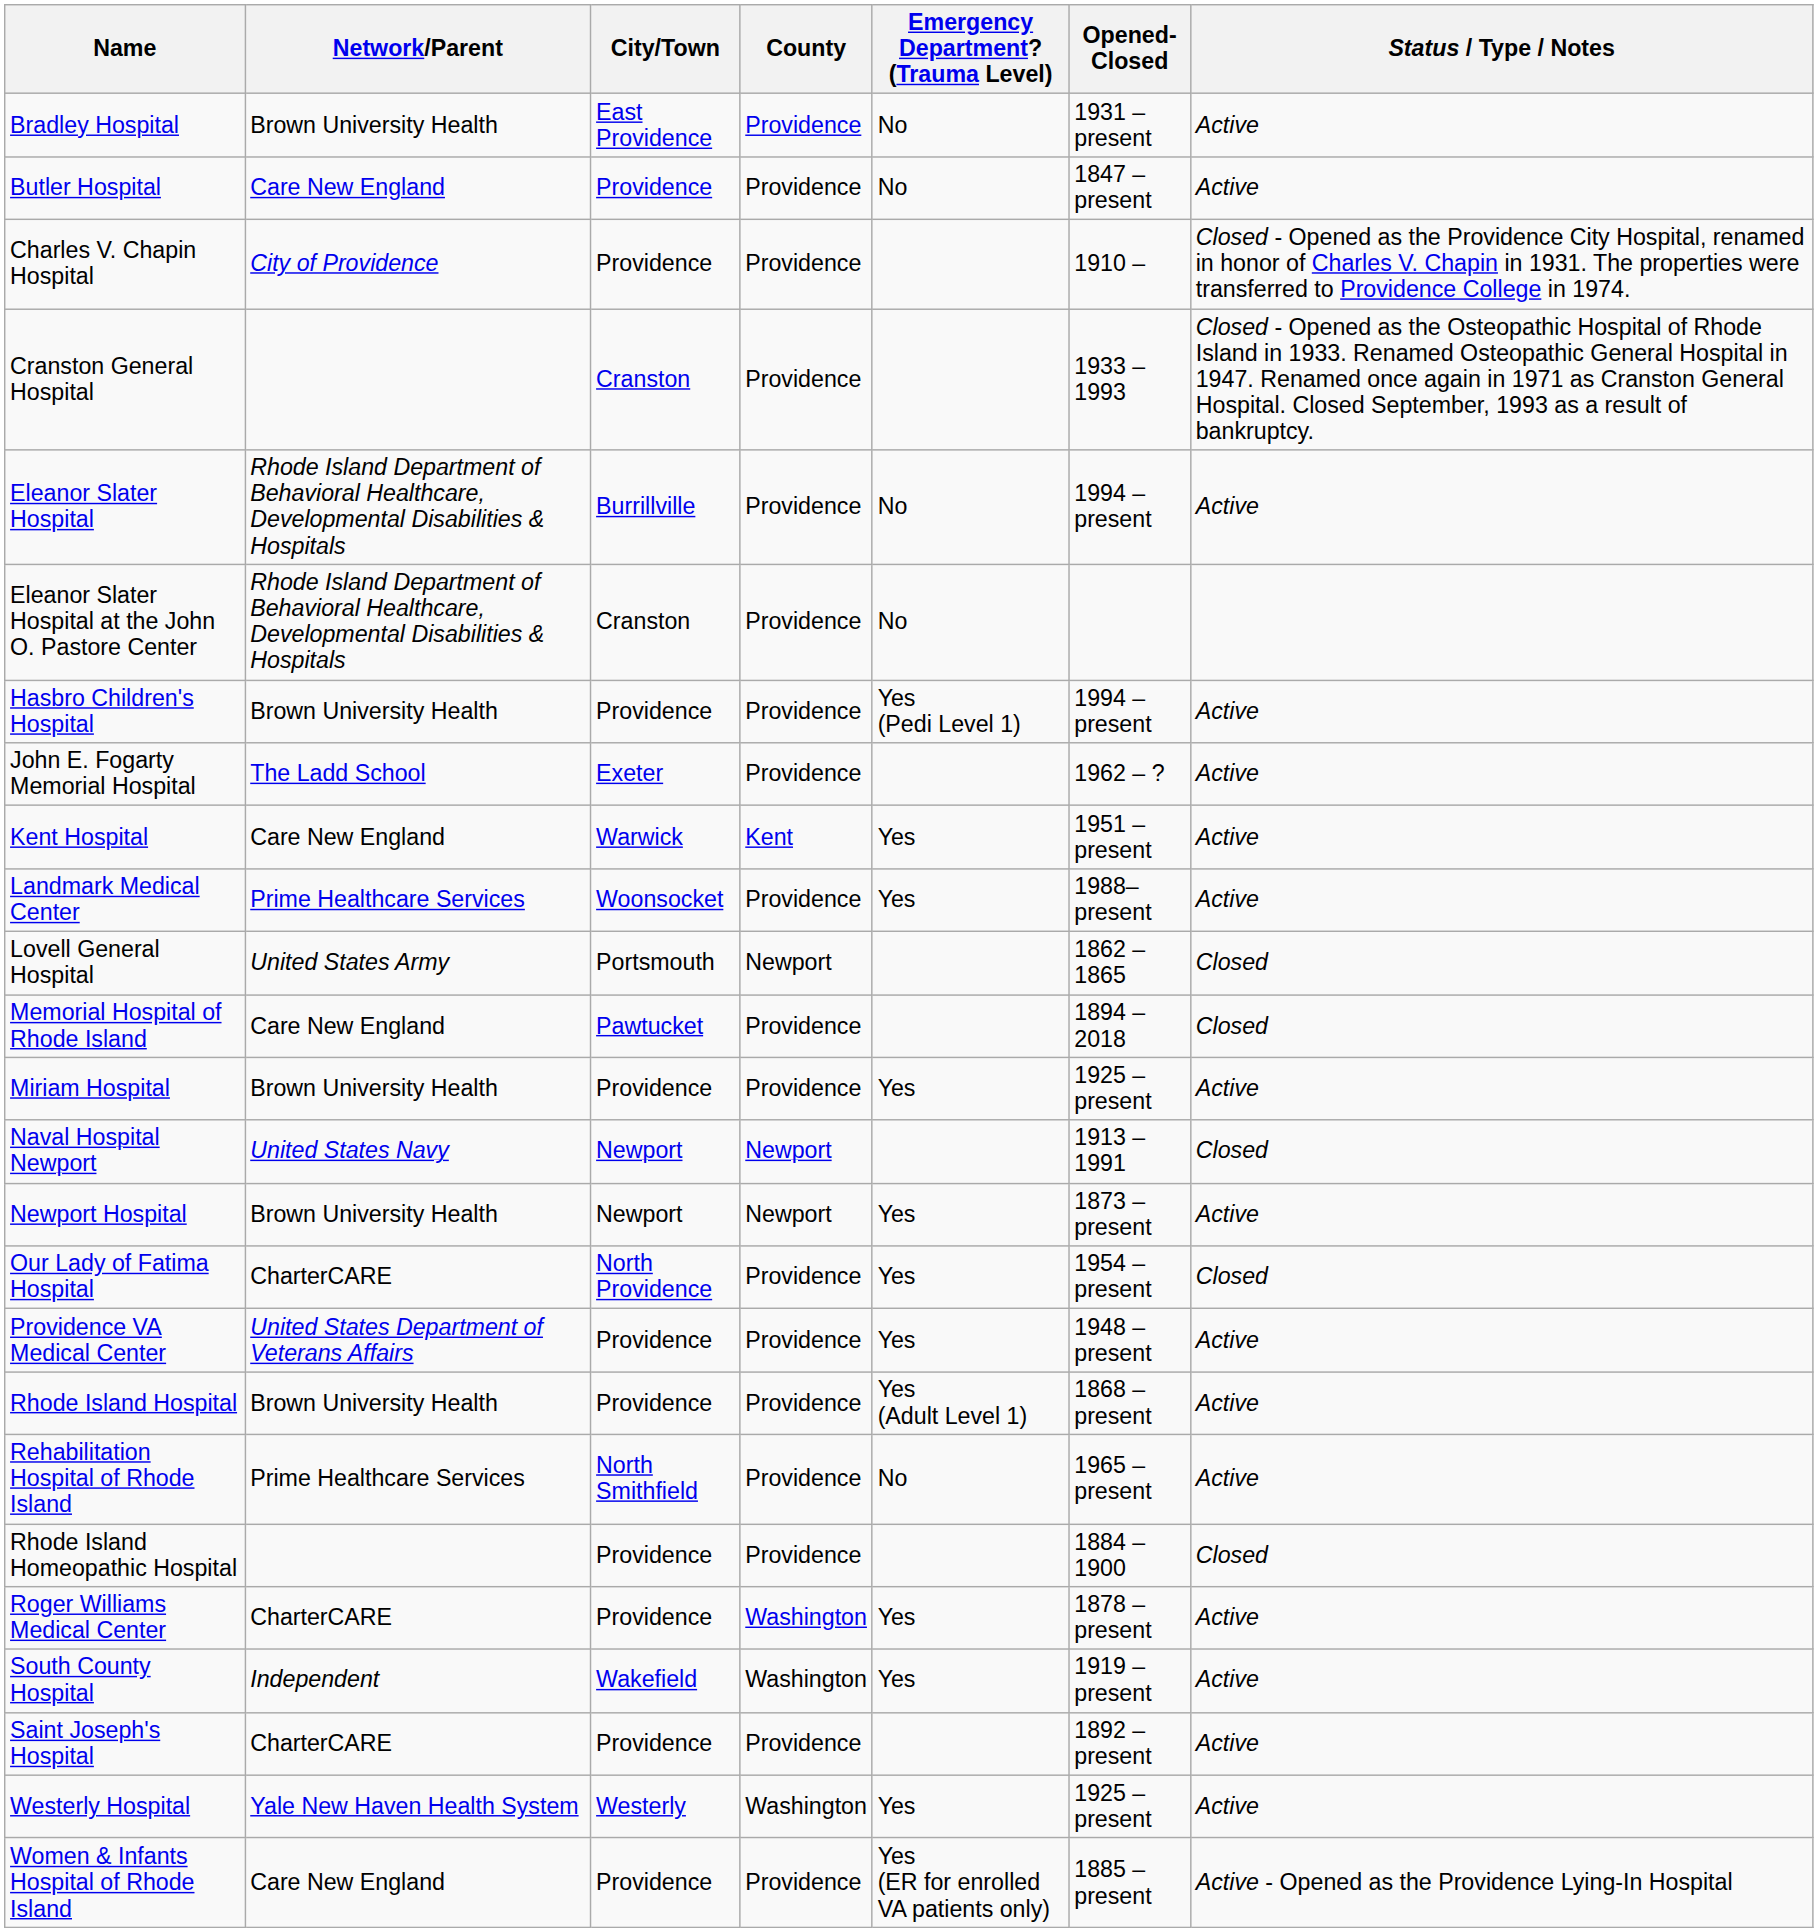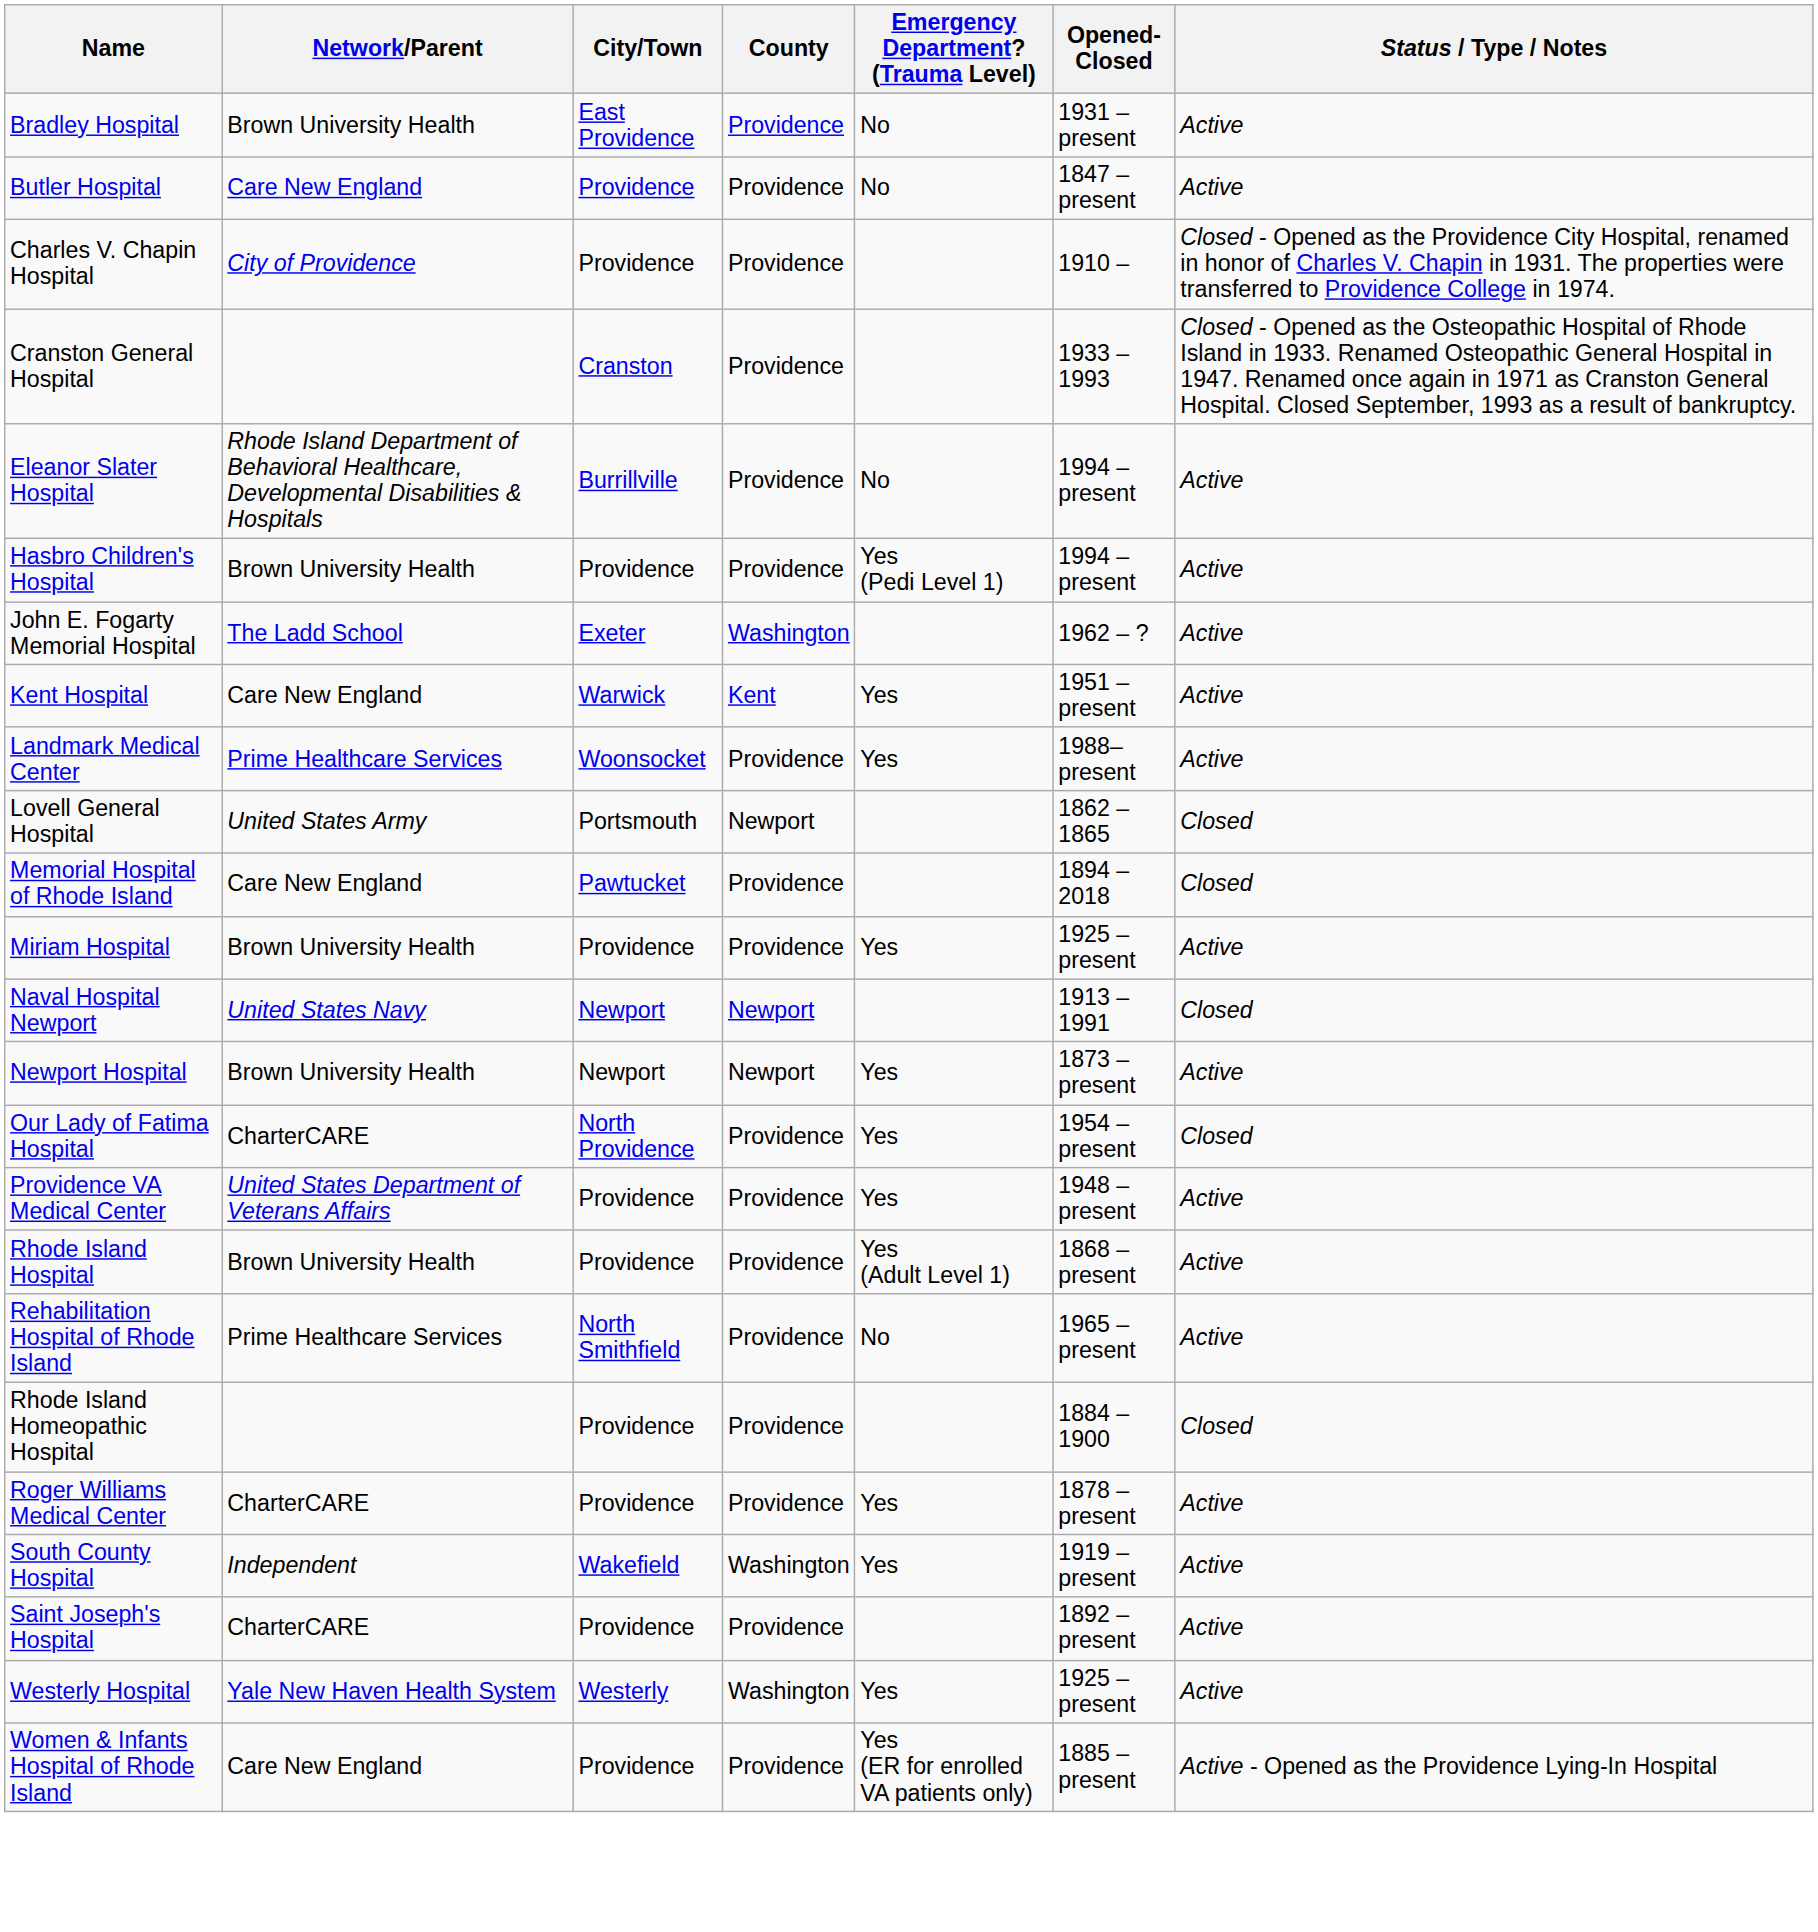- row: Eleanor Slater Hospital at the John O. Pastore Center | Rhode Island Department of Behavioral Healthcare, Developmental Disabilities & Hospitals | Cranston | Providence | No
John E. Fogarty Memorial Hospital | County: Providence -> Washington
Roger Williams Medical Center | County: Washington -> Providence
